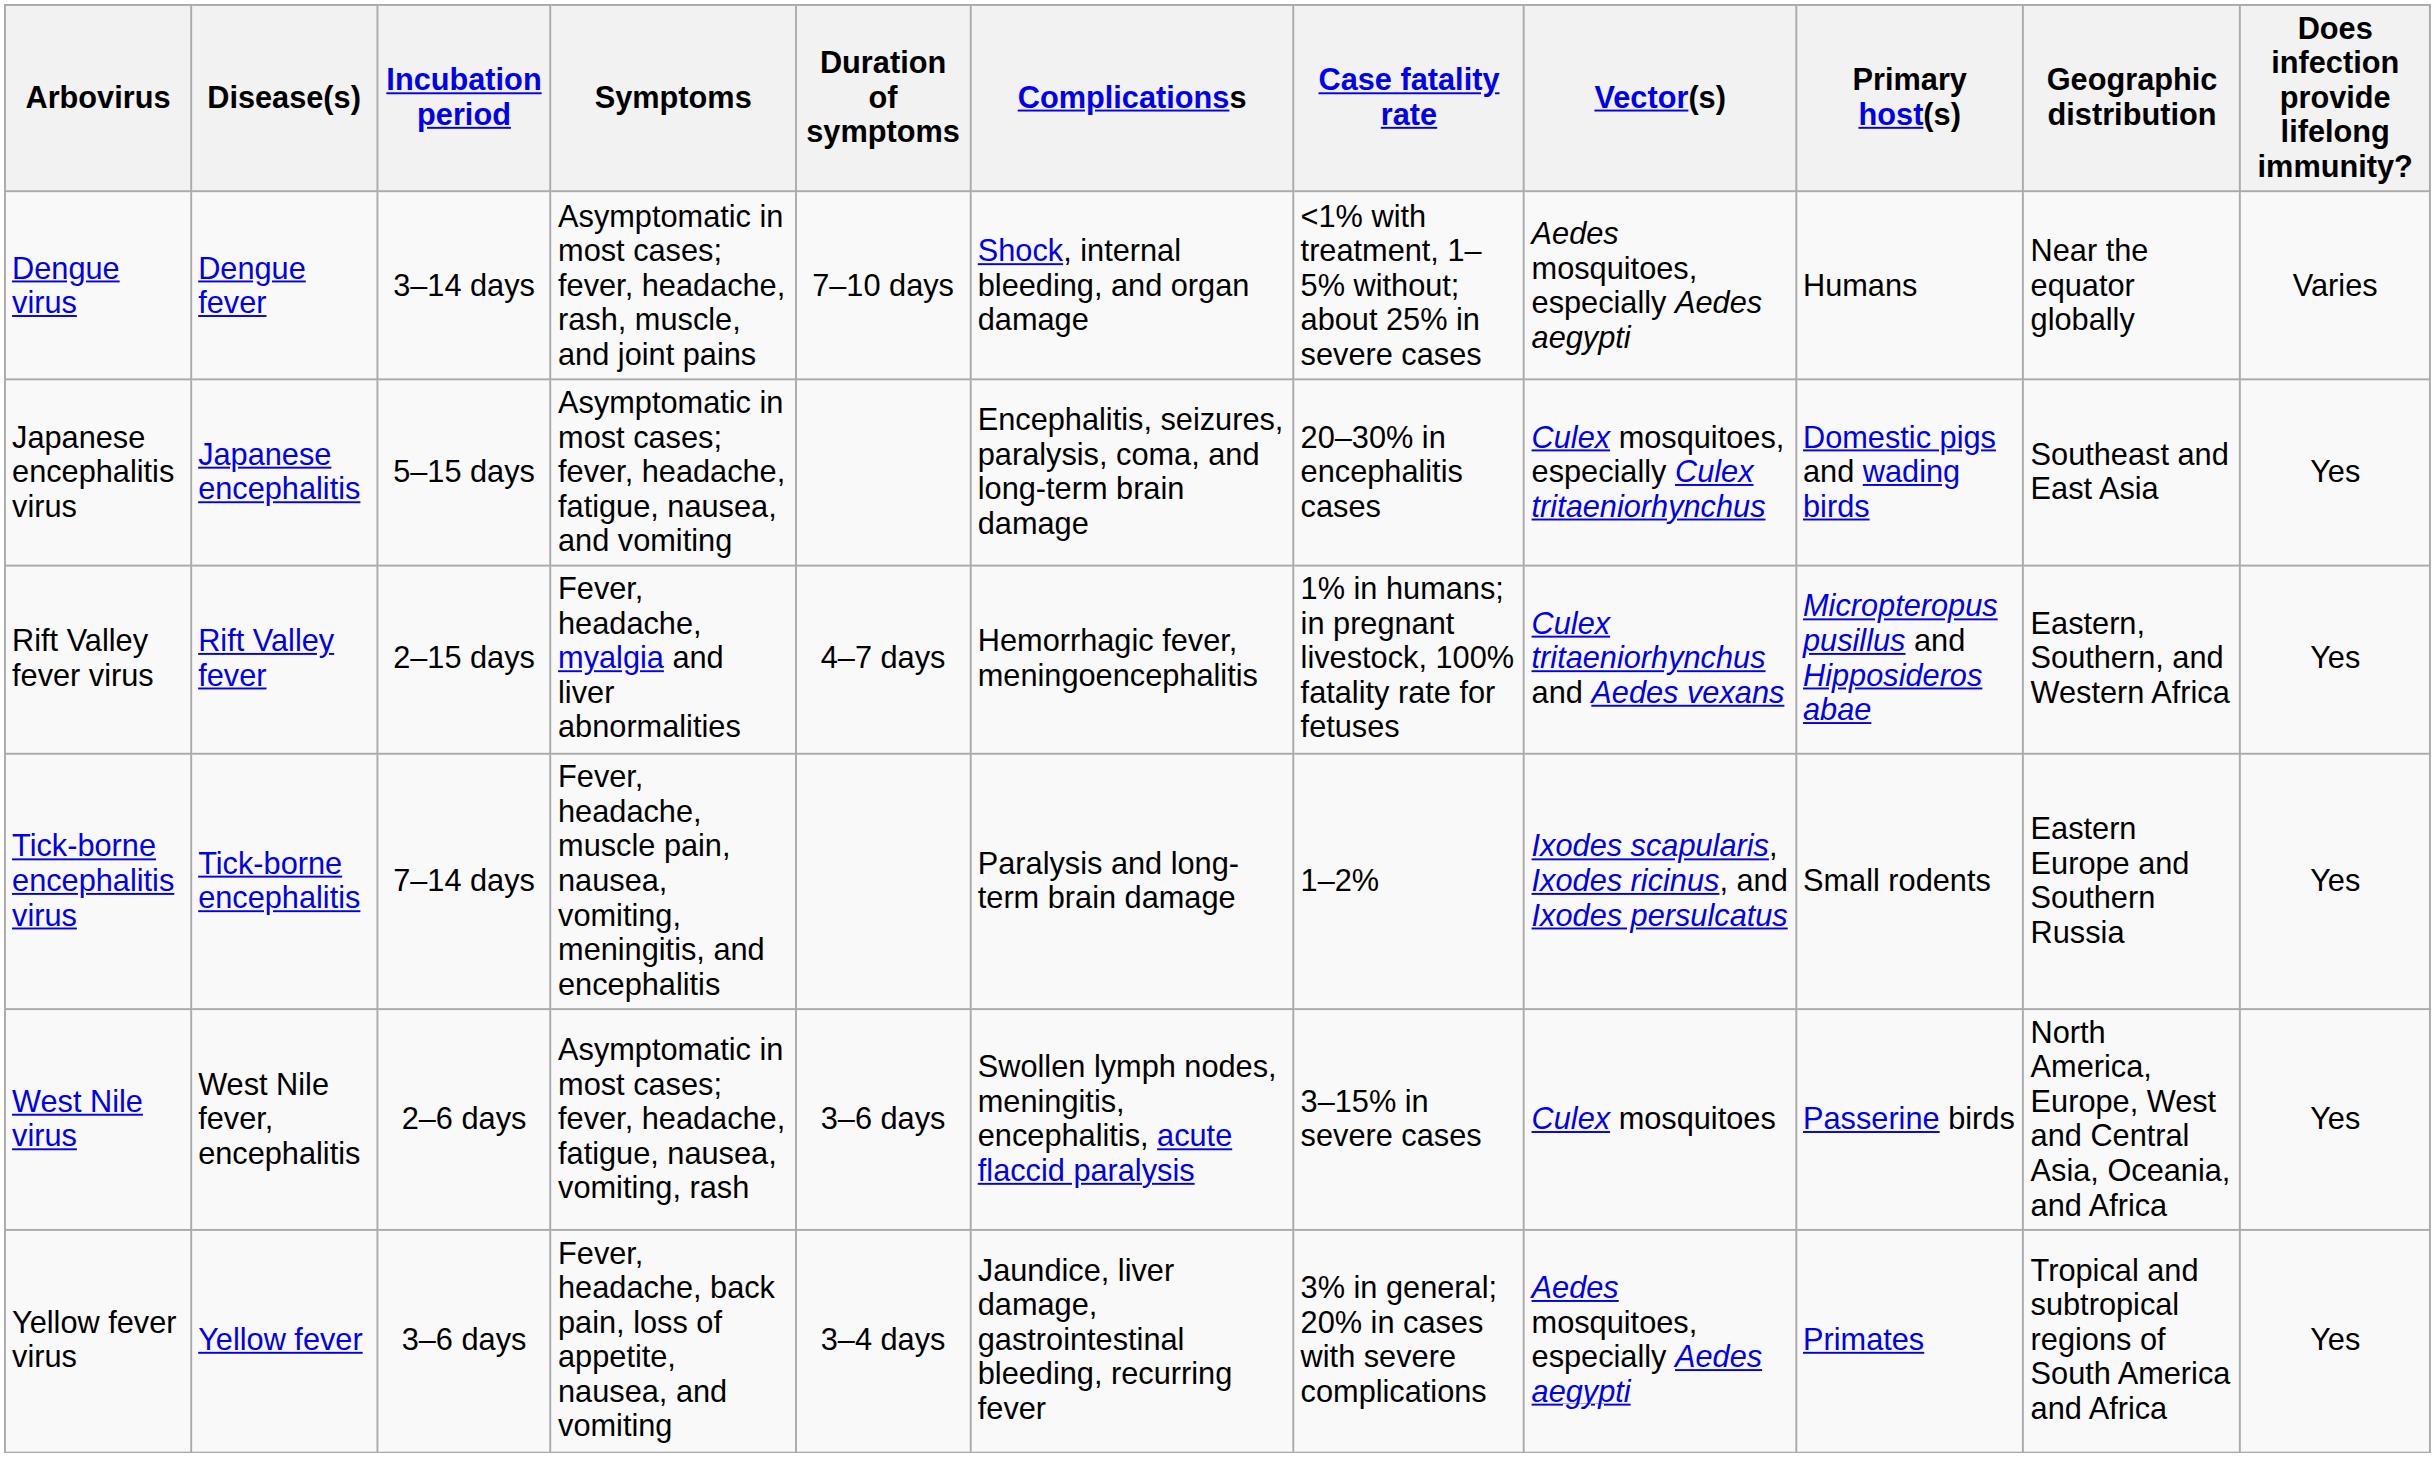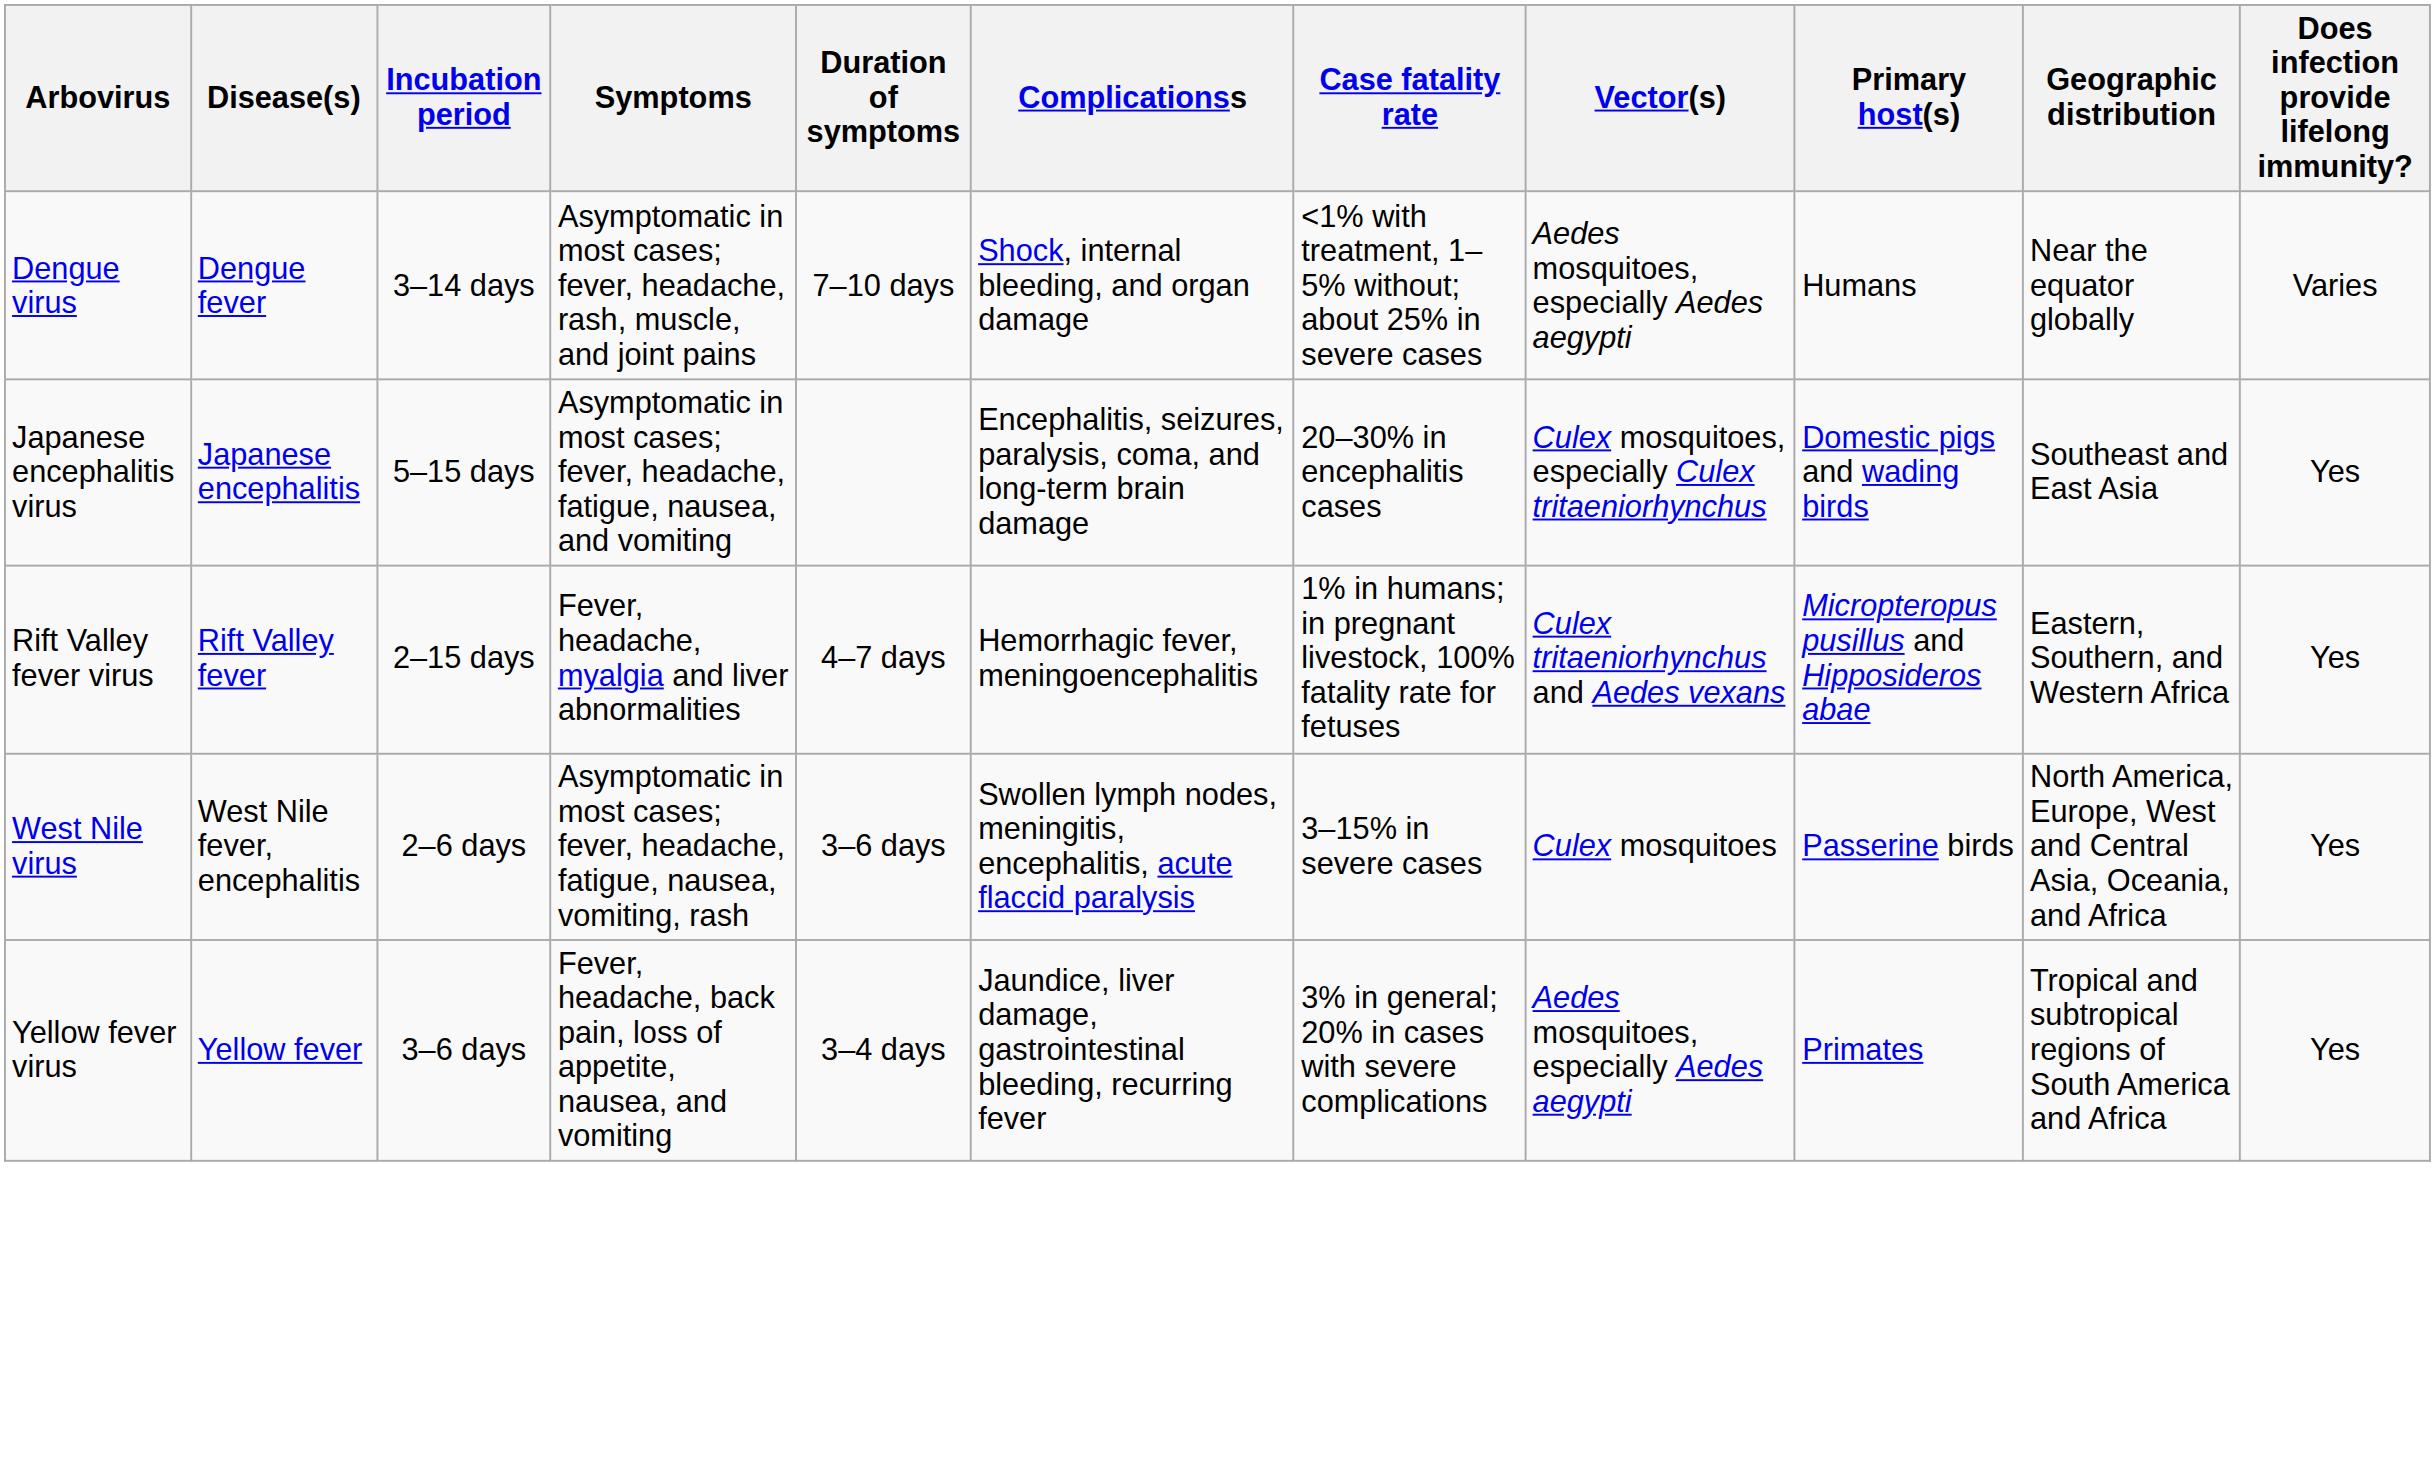- row: Tick-borne encephalitis virus | Tick-borne encephalitis | 7–14 days | Fever, headache, muscle pain, nausea, vomiting, meningitis, and encephalitis | Paralysis and long-term brain damage | 1–2% | Ixodes scapularis, Ixodes ricinus, and Ixodes persulcatus | Small rodents | Eastern Europe and Southern Russia | Yes
